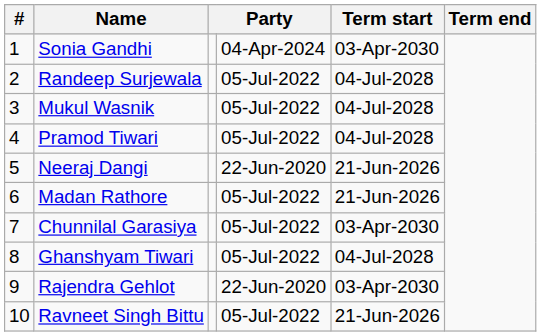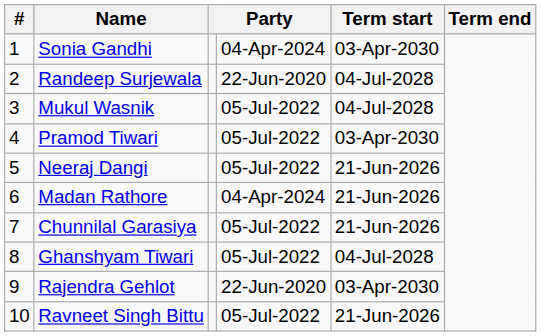Randeep Surjewala | column 4: 05-Jul-2022 -> 22-Jun-2020
Pramod Tiwari | Term start: 04-Jul-2028 -> 03-Apr-2030
Neeraj Dangi | column 4: 22-Jun-2020 -> 05-Jul-2022
Madan Rathore | column 4: 05-Jul-2022 -> 04-Apr-2024
Chunnilal Garasiya | Term start: 03-Apr-2030 -> 21-Jun-2026
